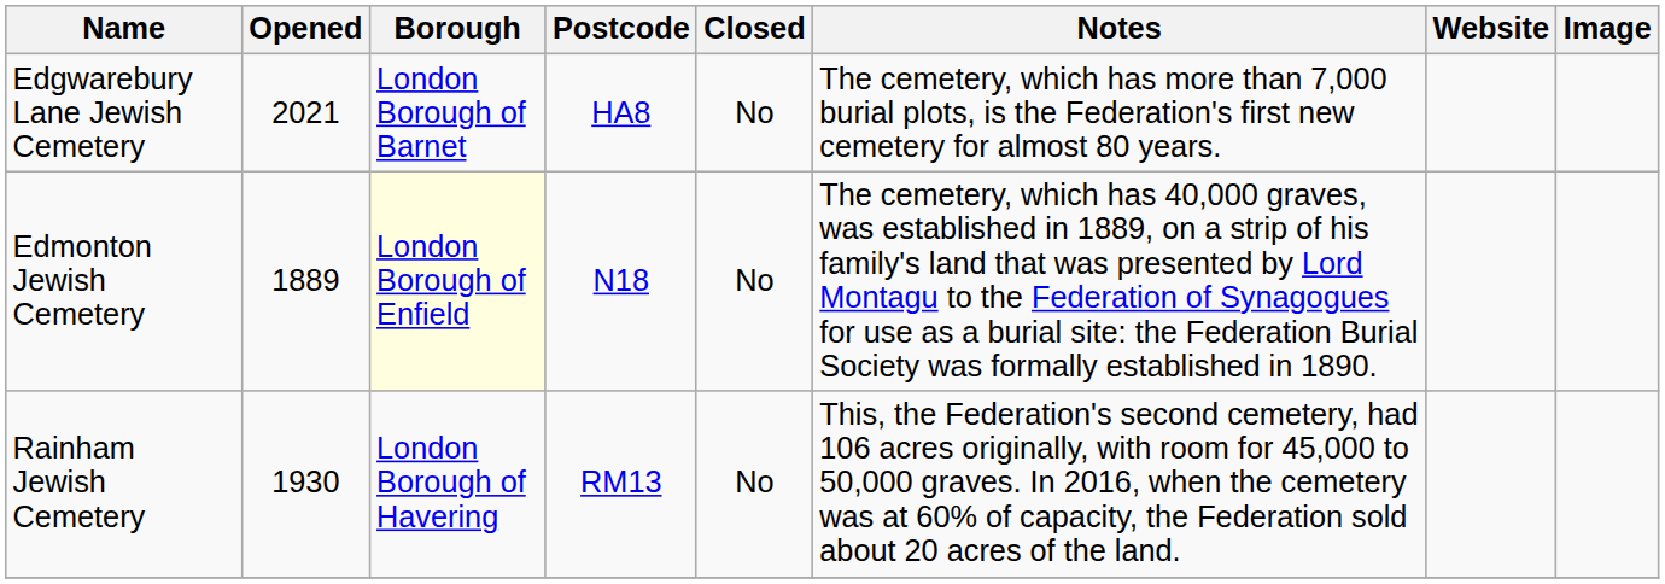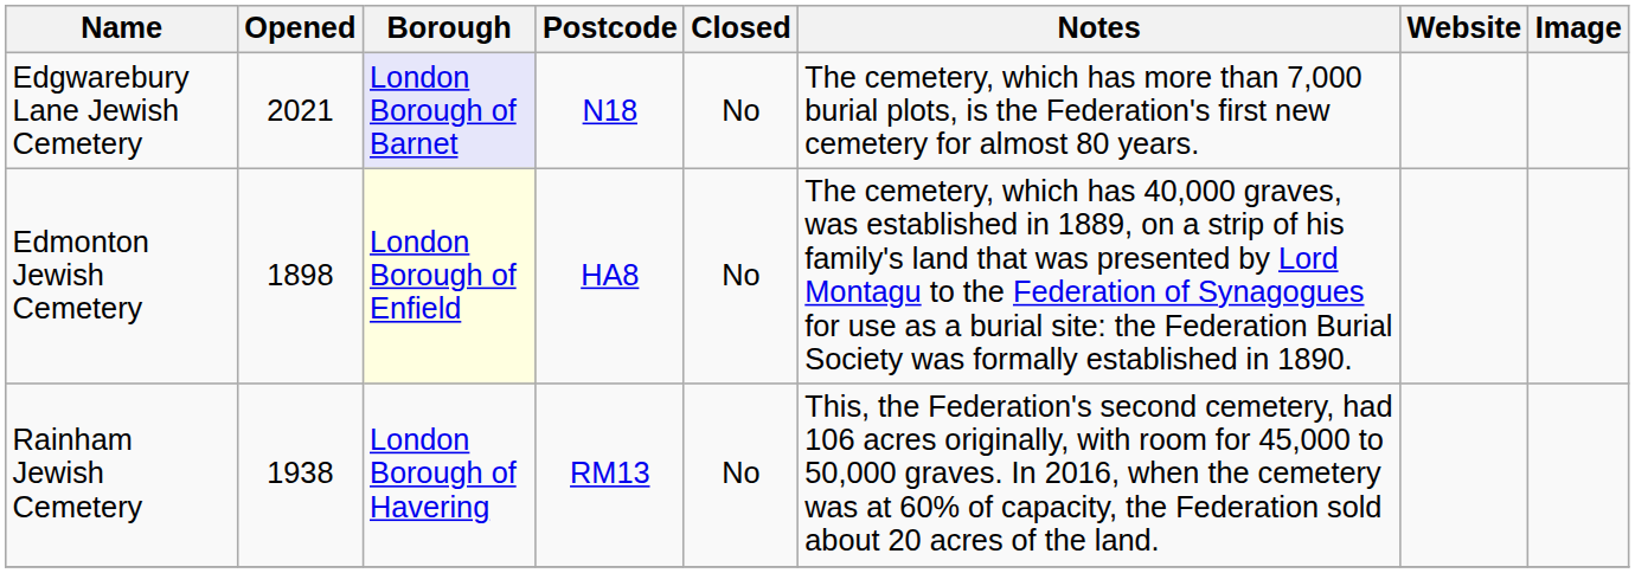Edgwarebury Lane Jewish Cemetery | Borough: no background -> lavender background
Edgwarebury Lane Jewish Cemetery | Postcode: HA8 -> N18
Edmonton Jewish Cemetery | Opened: 1889 -> 1898
Edmonton Jewish Cemetery | Postcode: N18 -> HA8
Rainham Jewish Cemetery | Opened: 1930 -> 1938
